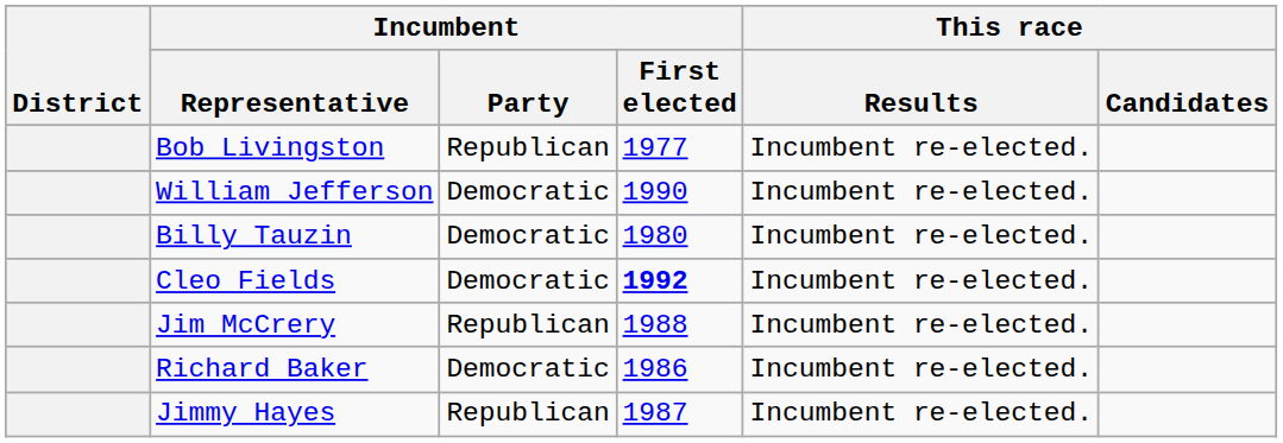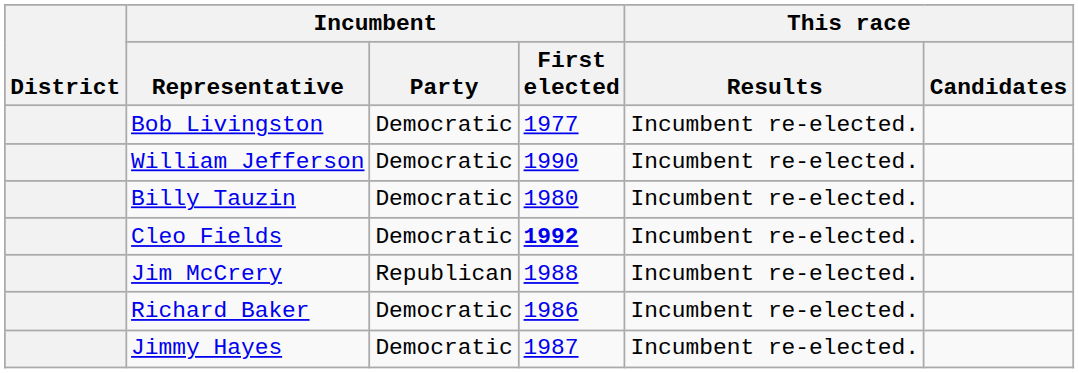Bob Livingston | Incumbent / Party: Republican -> Democratic
Jimmy Hayes | Incumbent / Party: Republican -> Democratic
